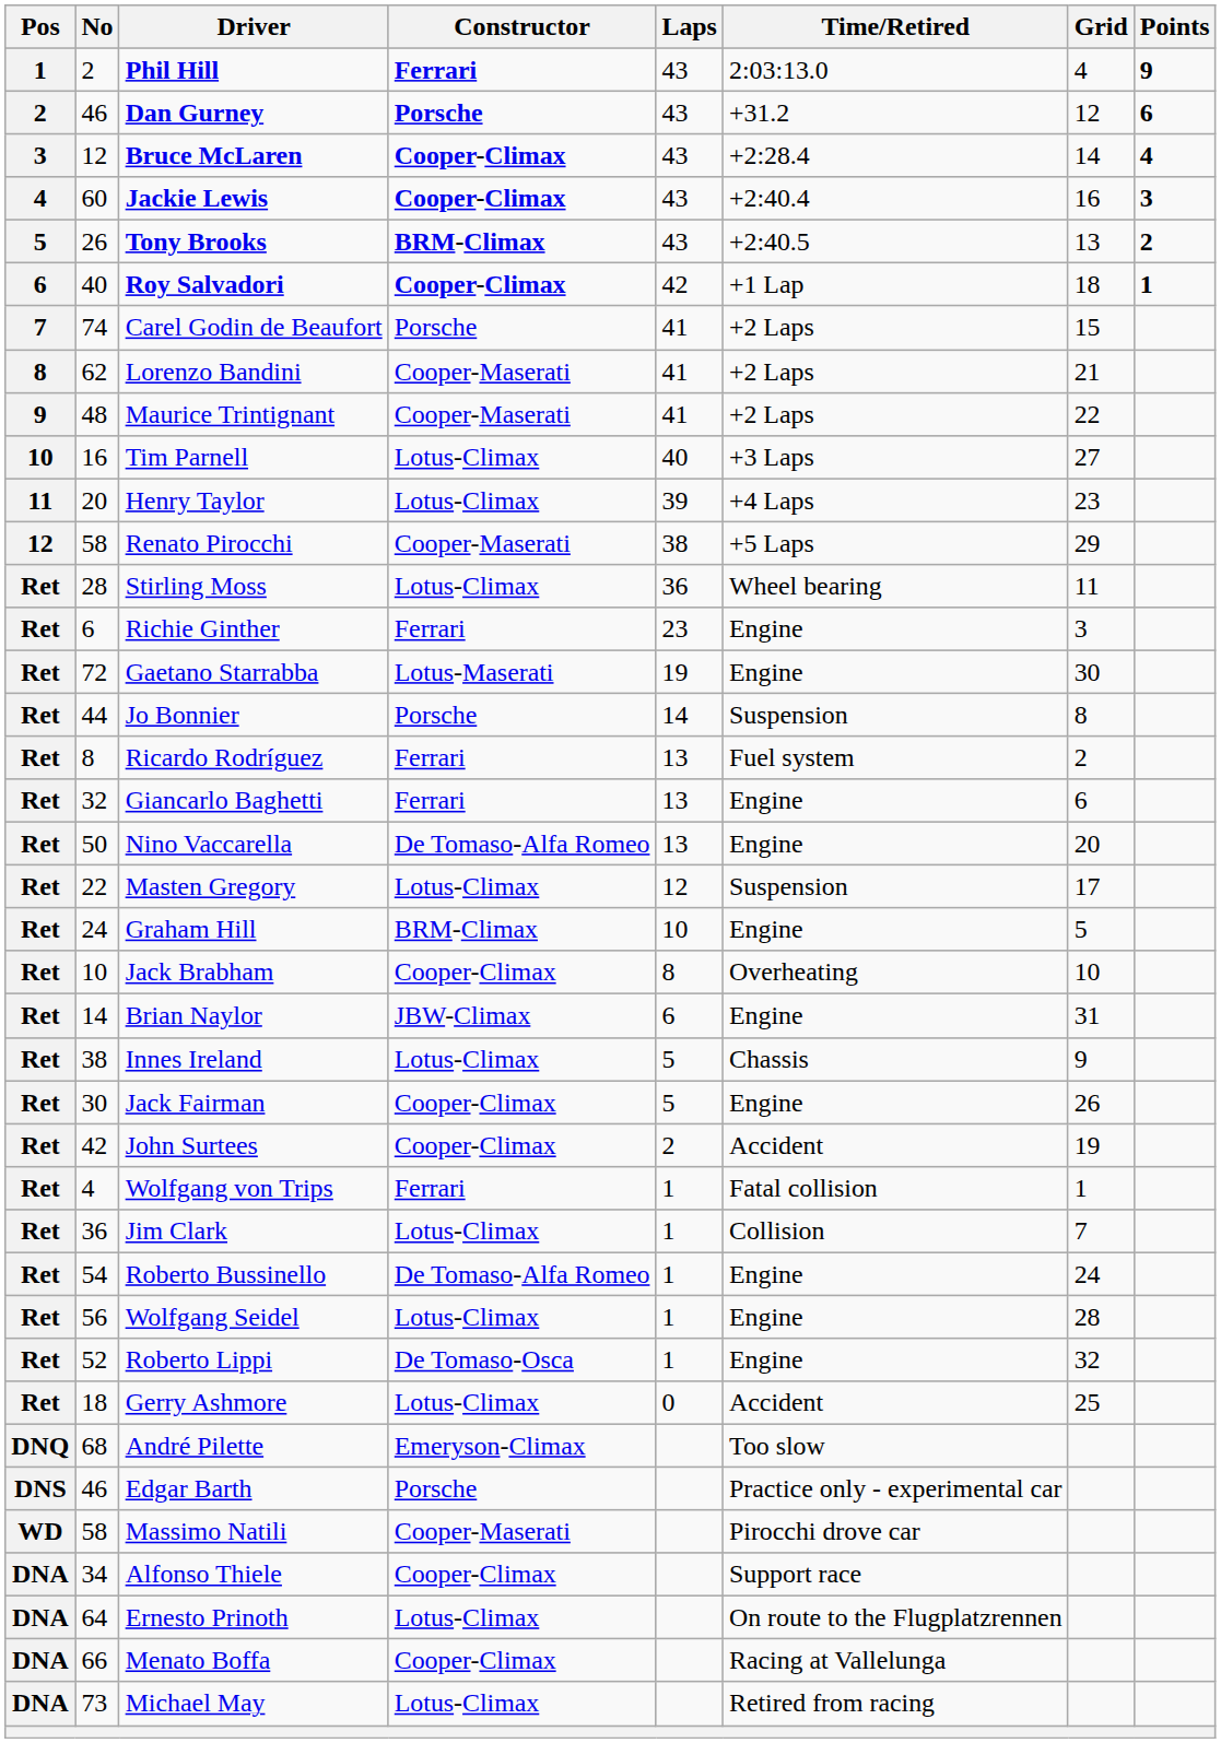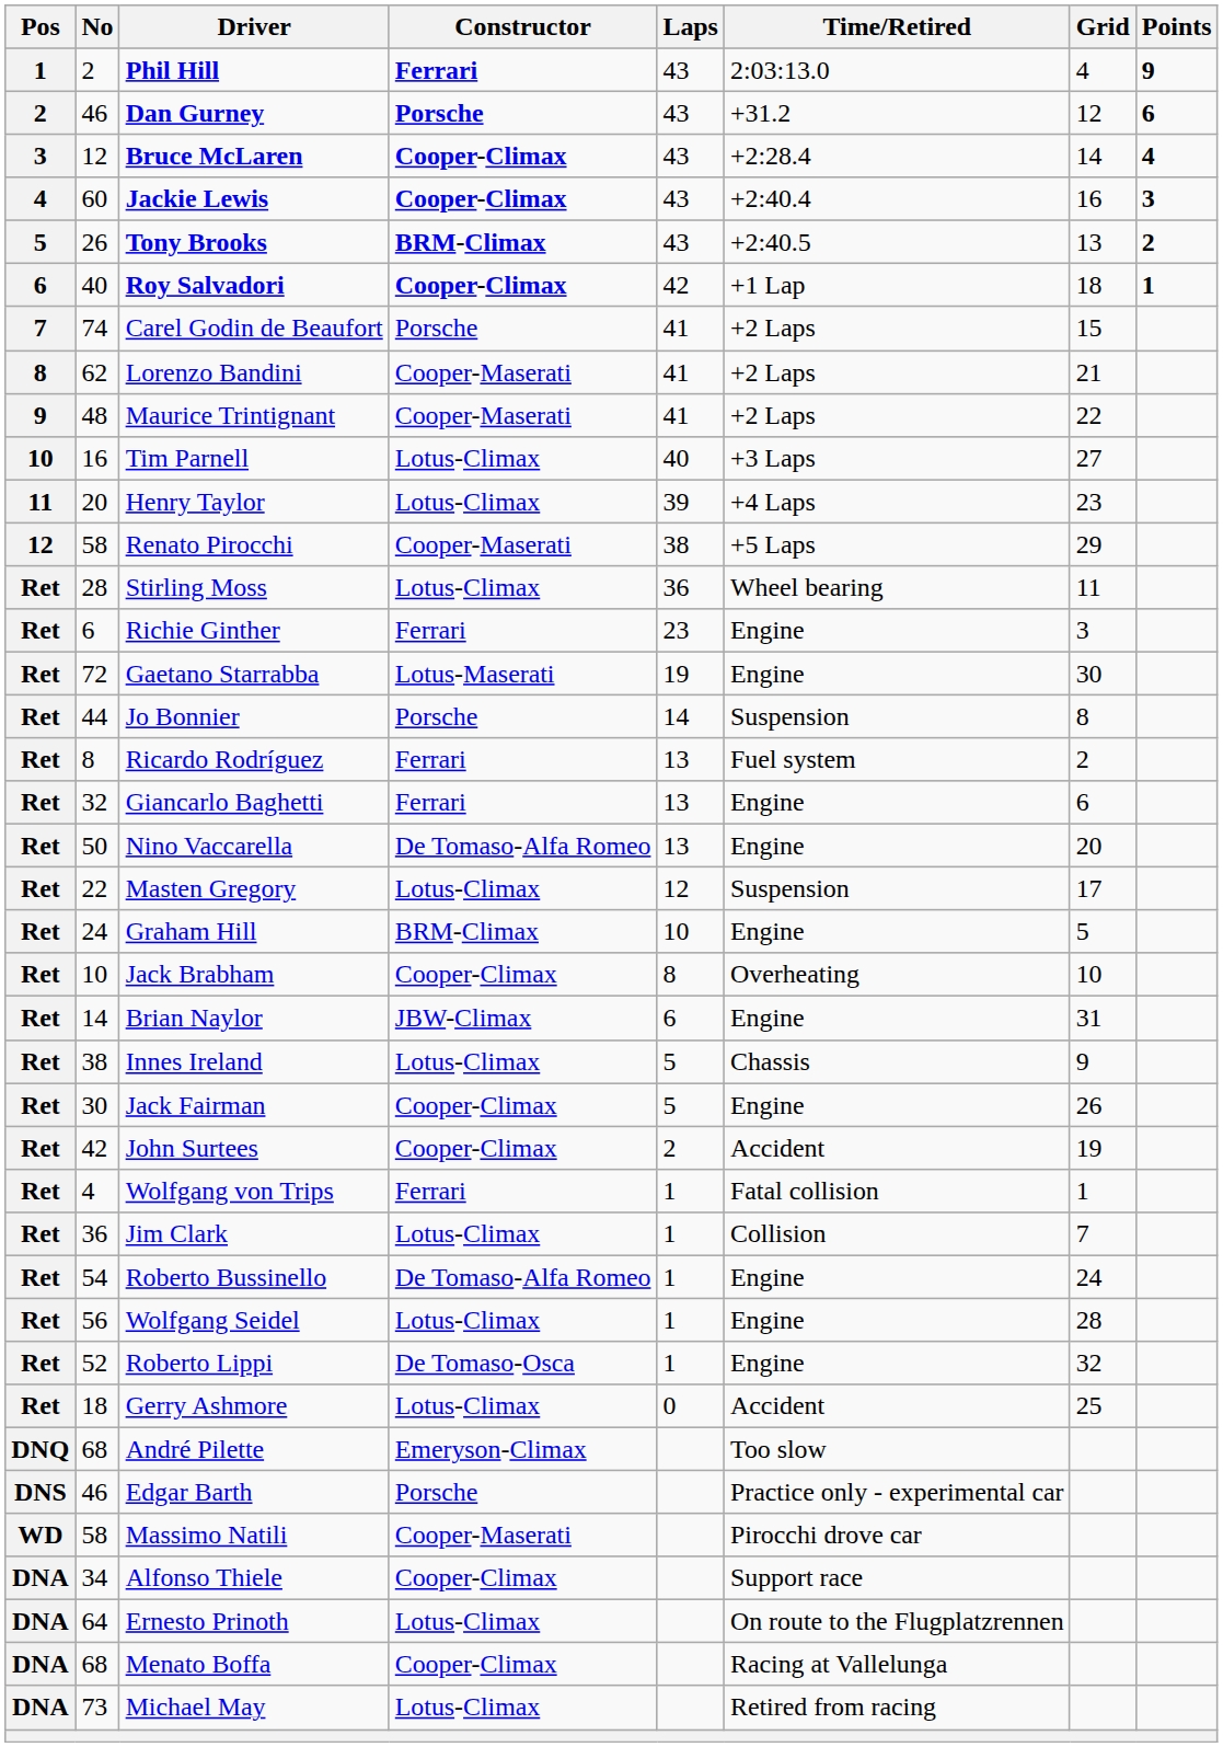Menato Boffa | No: 66 -> 68
